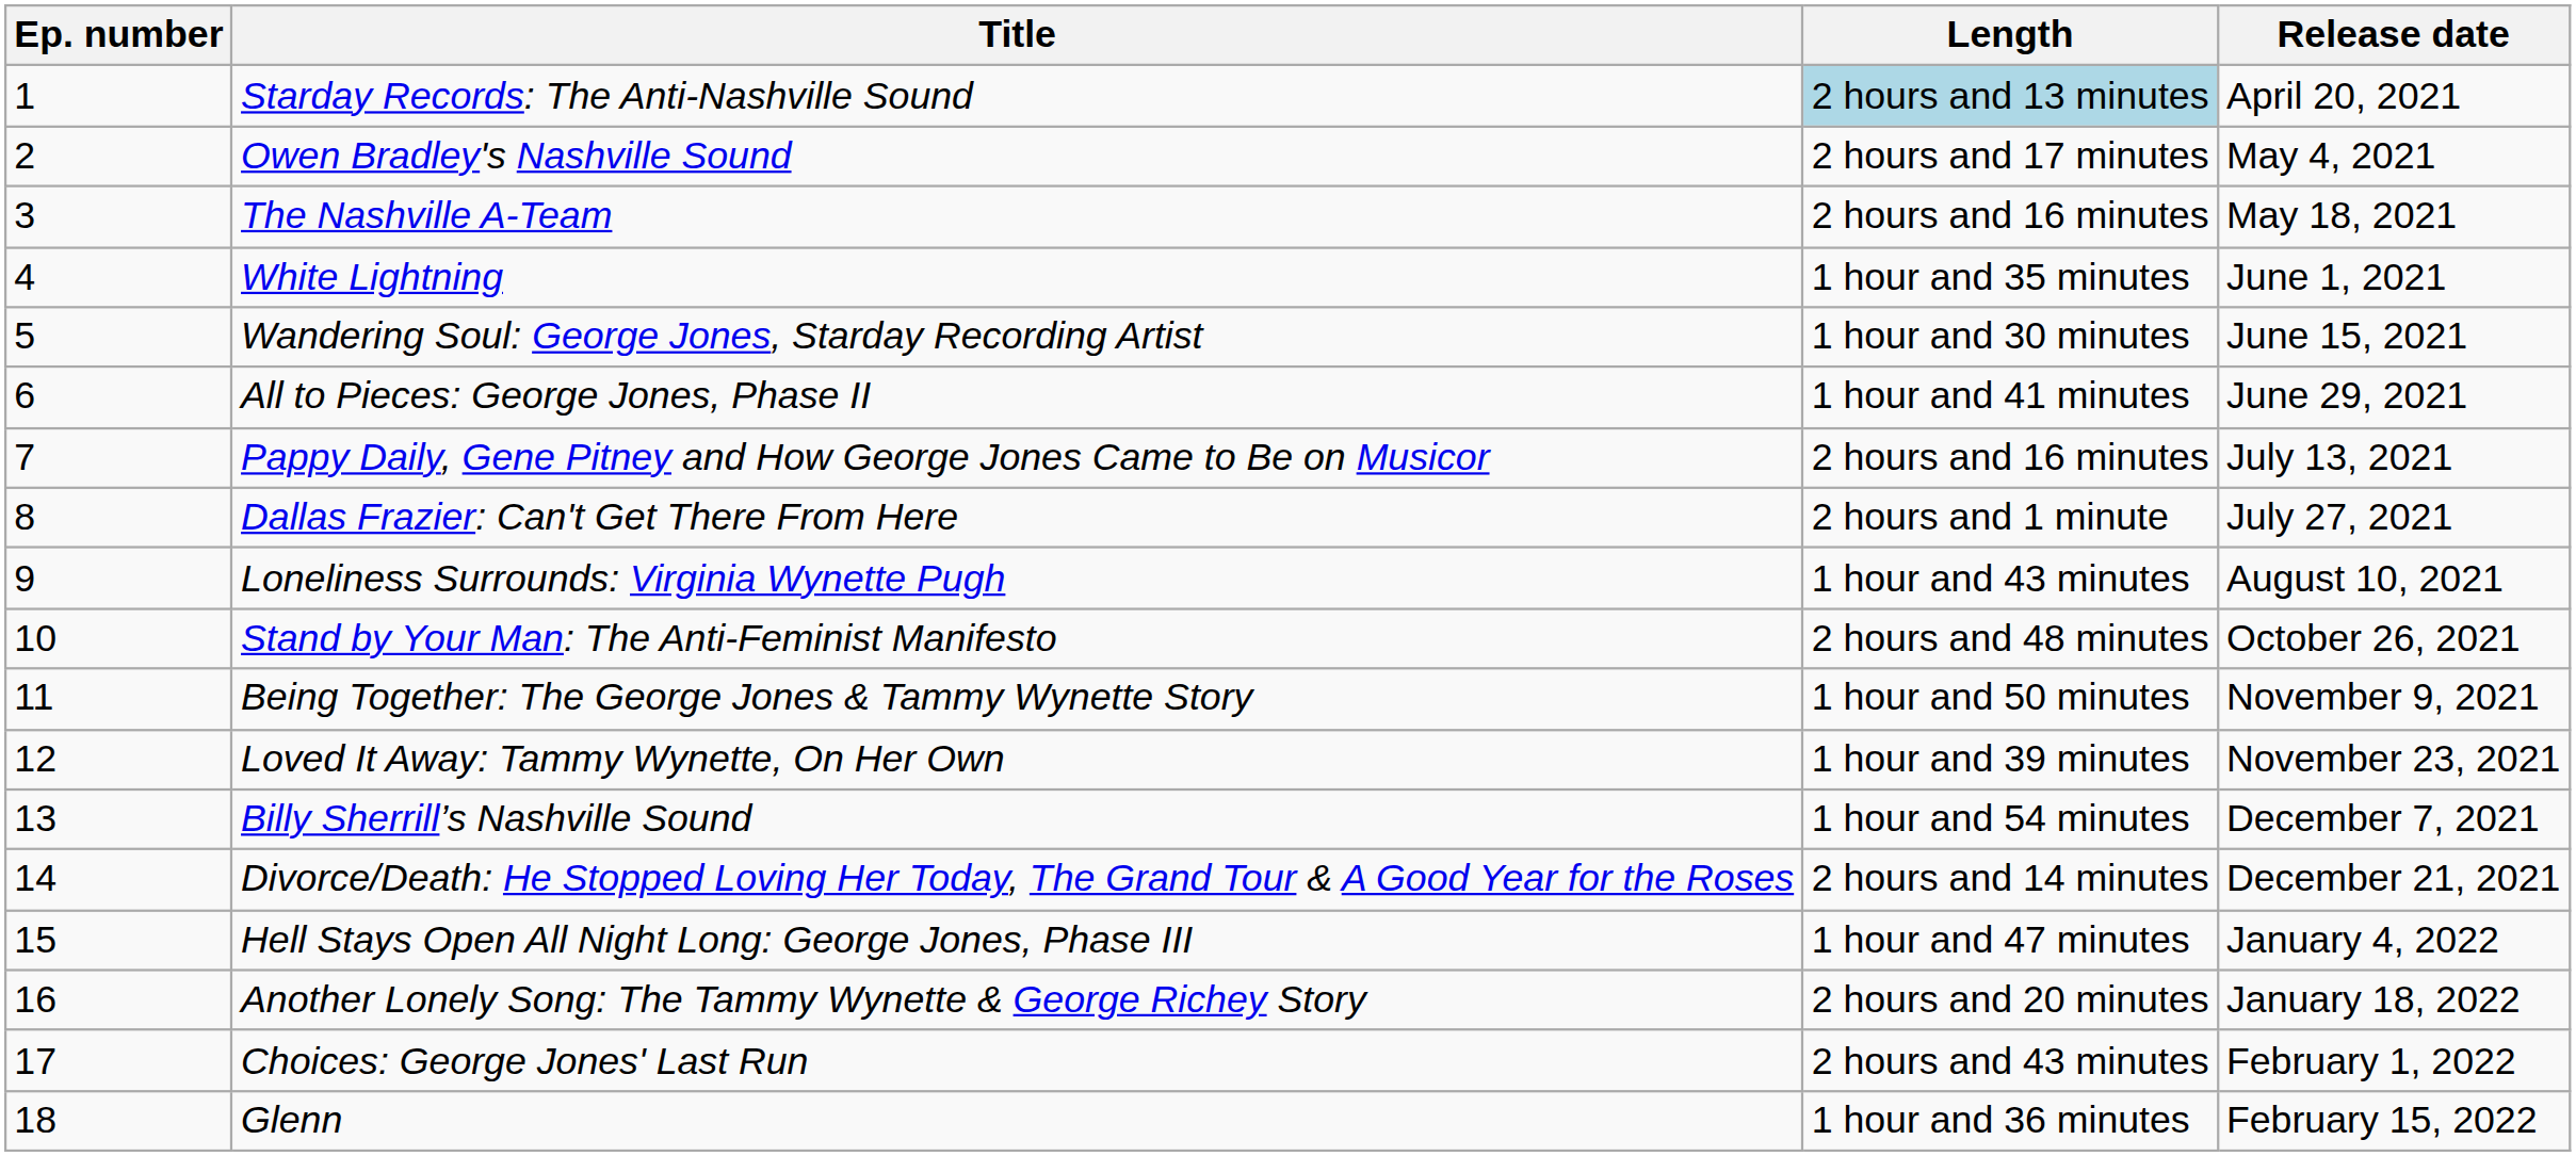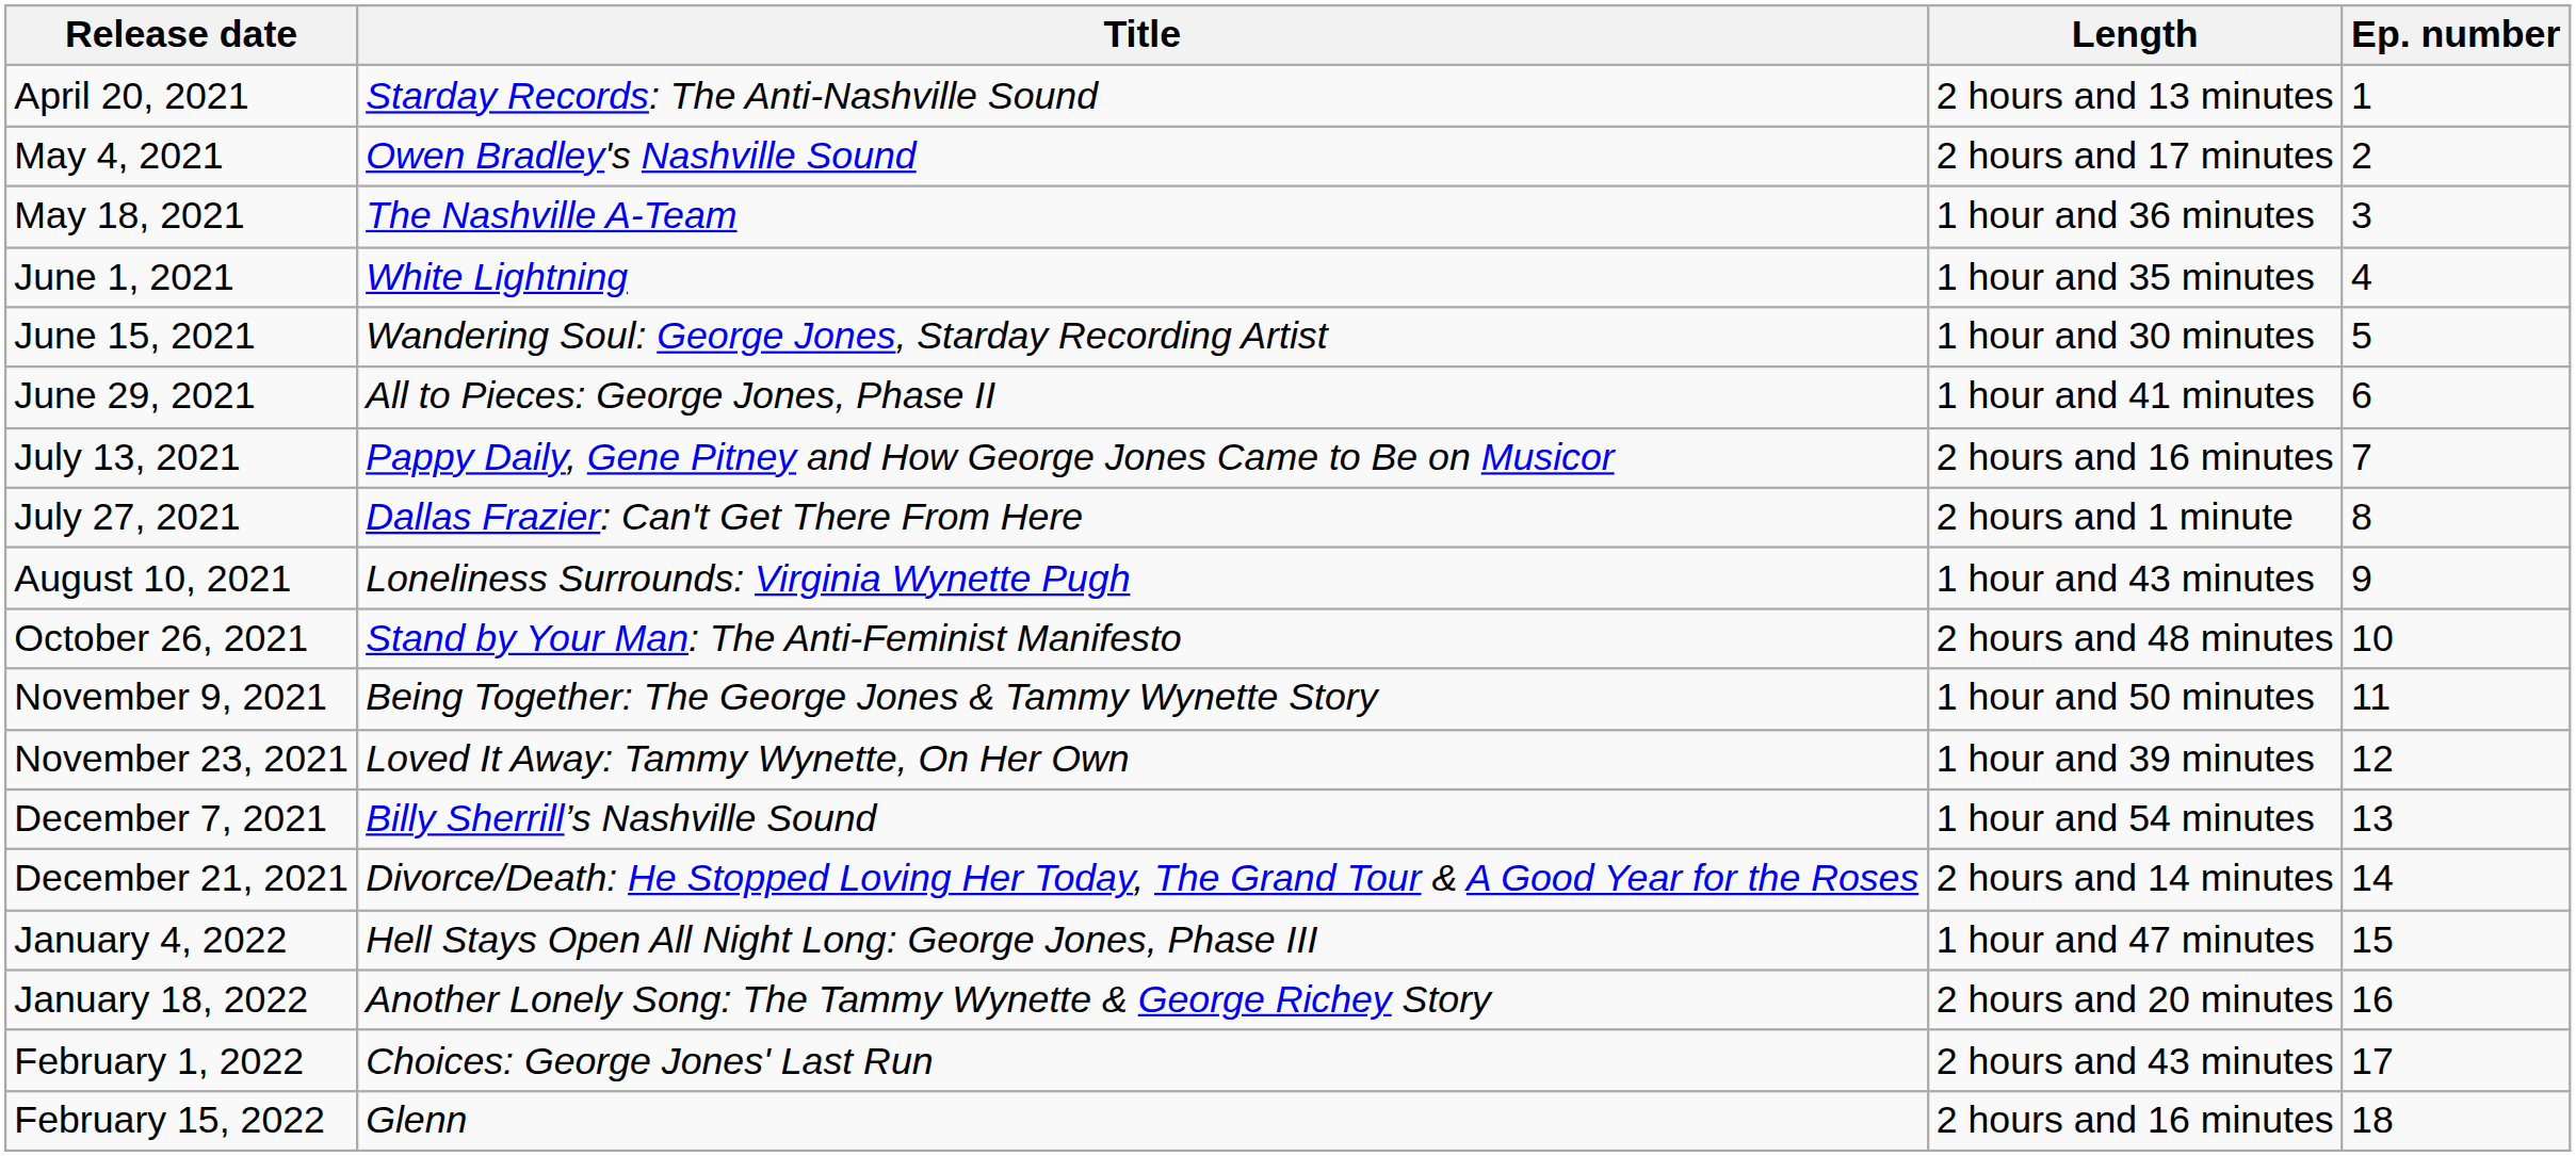columns swapped: Ep. number <-> Release date
Starday Records: The Anti-Nashville Sound | Length: lightblue background -> no background
The Nashville A-Team | Length: 2 hours and 16 minutes -> 1 hour and 36 minutes
Glenn | Length: 1 hour and 36 minutes -> 2 hours and 16 minutes
